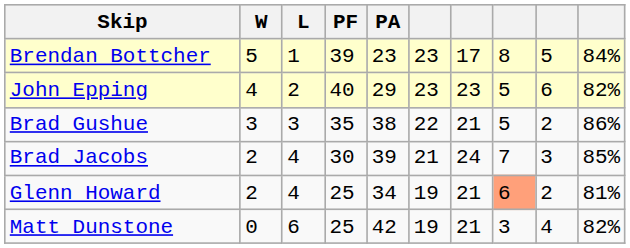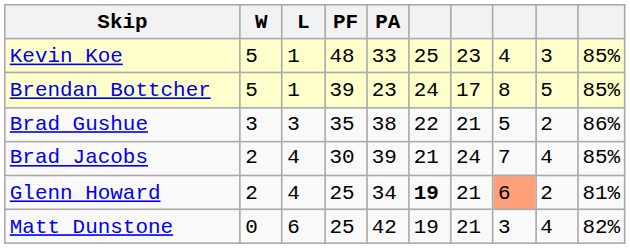+ row: Kevin Koe | 5 | 1 | 48 | 33 | 25 | 23 | 4 | 3 | 85%
Brendan Bottcher | column 6: 23 -> 24
Brendan Bottcher | column 10: 84% -> 85%
- row: John Epping | 4 | 2 | 40 | 29 | 23 | 23 | 5 | 6 | 82%
Brad Jacobs | column 9: 3 -> 4
Glenn Howard | column 6: normal -> bold
